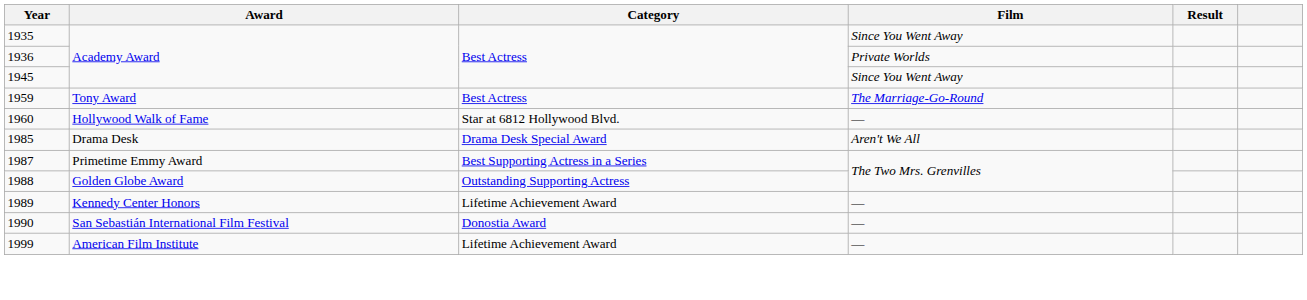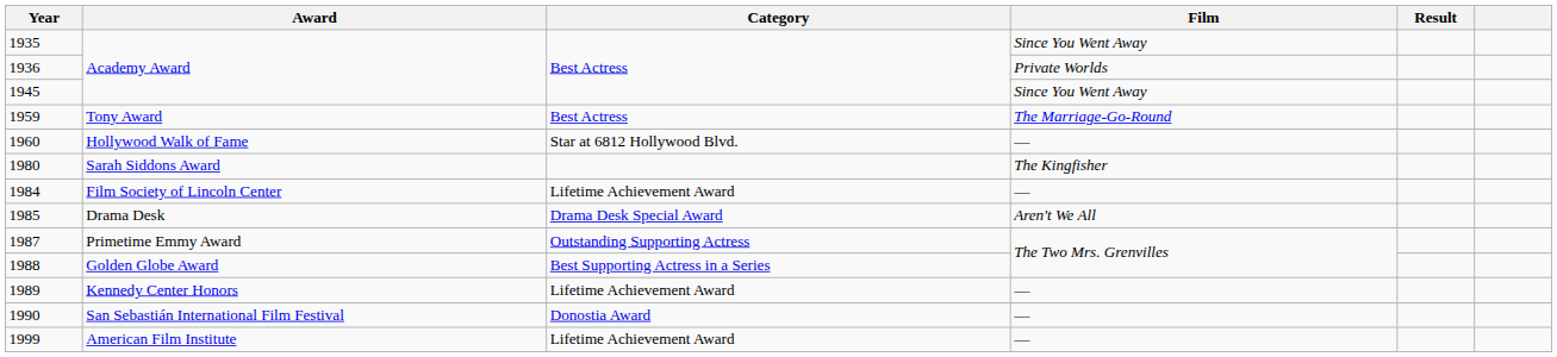+ row: 1980 | Sarah Siddons Award | The Kingfisher
+ row: 1984 | Film Society of Lincoln Center | Lifetime Achievement Award | —
1987 | Category: Best Supporting Actress in a Series -> Outstanding Supporting Actress
1988 | Category: Outstanding Supporting Actress -> Best Supporting Actress in a Series
